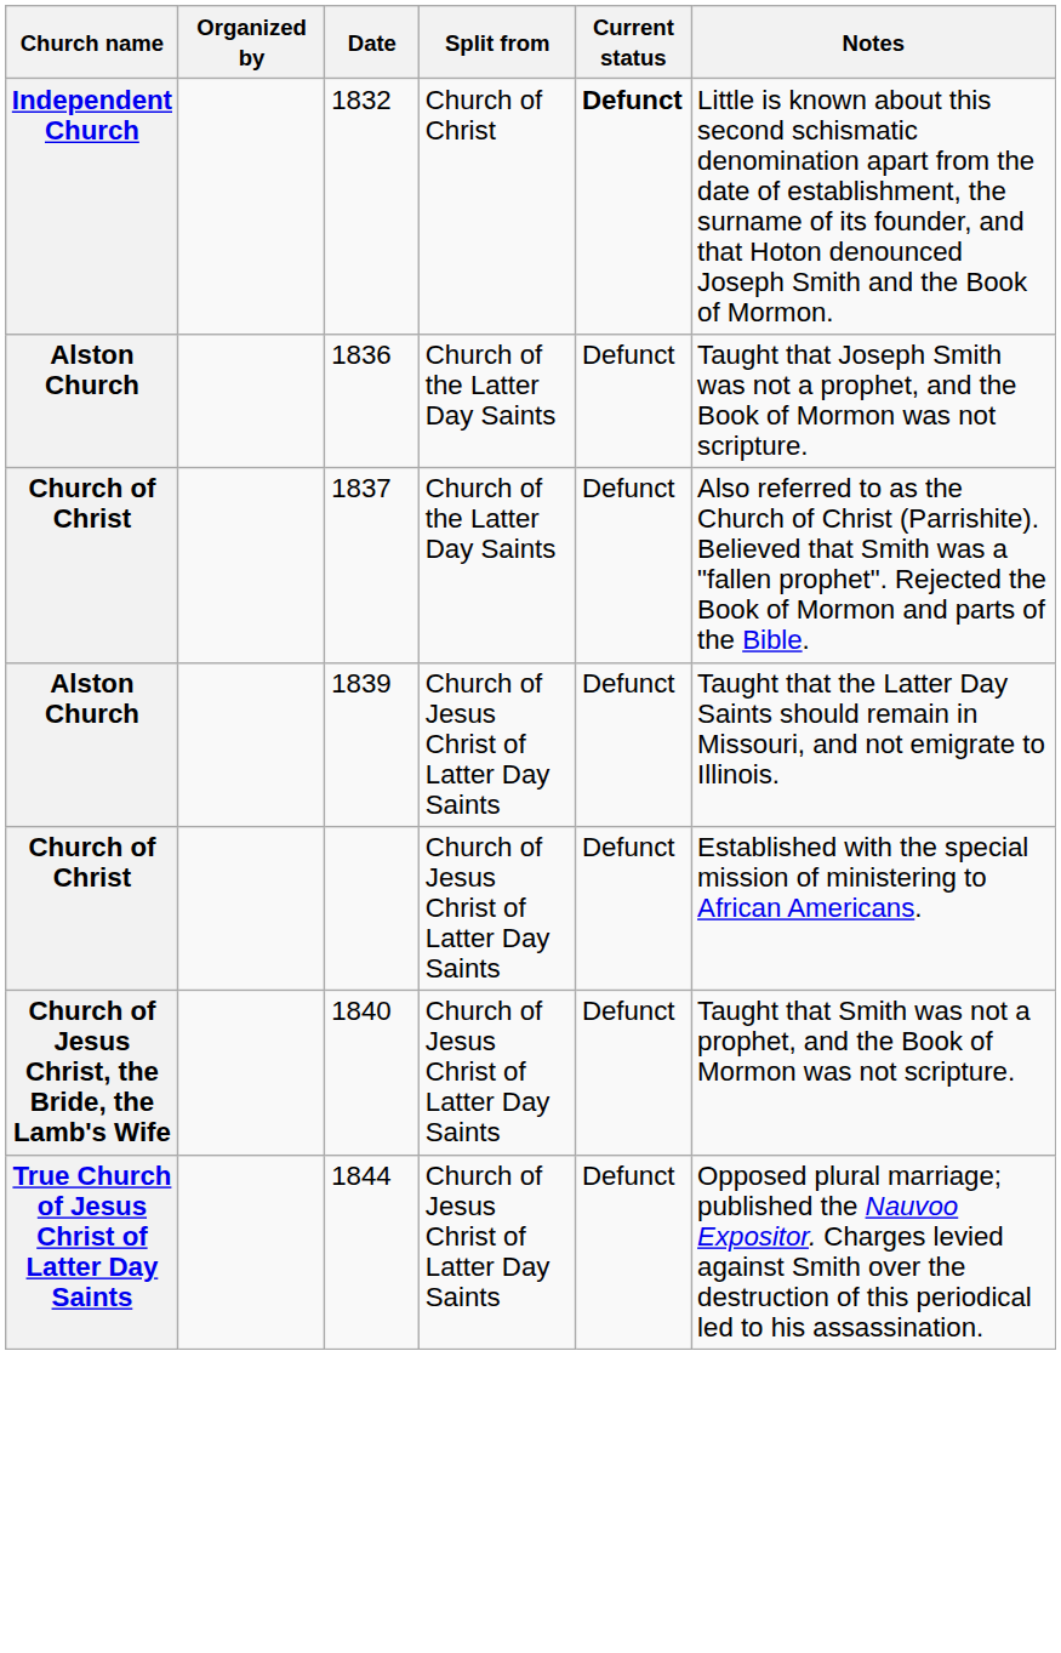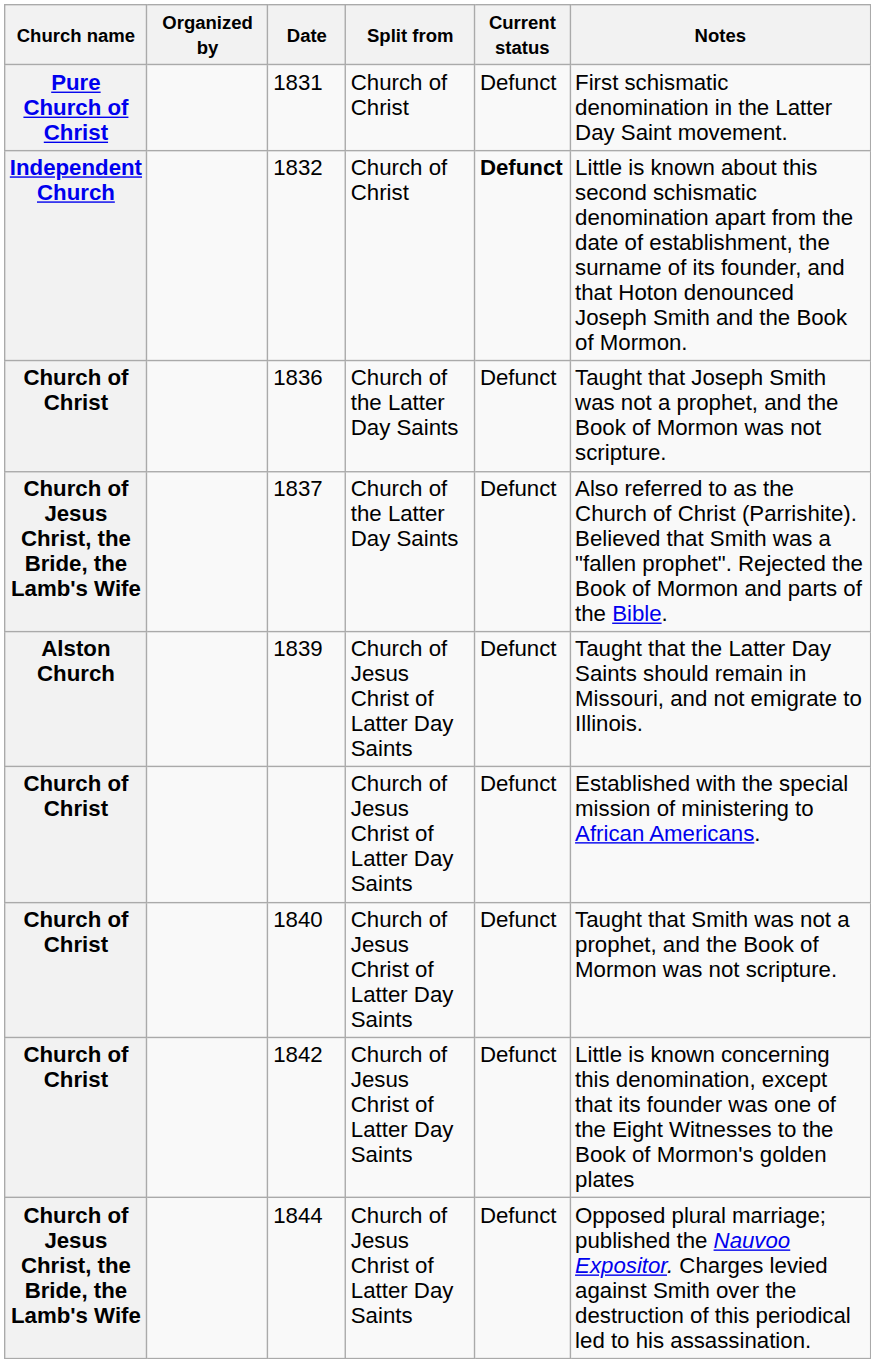+ row: Pure Church of Christ | 1831 | Church of Christ | Defunct | First schismatic denomination in the Latter Day Saint movement.
1836 | Church name: Alston Church -> Church of Christ
1837 | Church name: Church of Christ -> Church of Jesus Christ, the Bride, the Lamb's Wife
1840 | Church name: Church of Jesus Christ, the Bride, the Lamb's Wife -> Church of Christ
+ row: Church of Christ | 1842 | Church of Jesus Christ of Latter Day Saints | Defunct | Little is known concerning this denomination, except that its founder was one of the Eight Witnesses to the Book of Mormon's golden plates
1844 | Church name: True Church of Jesus Christ of Latter Day Saints -> Church of Jesus Christ, the Bride, the Lamb's Wife
